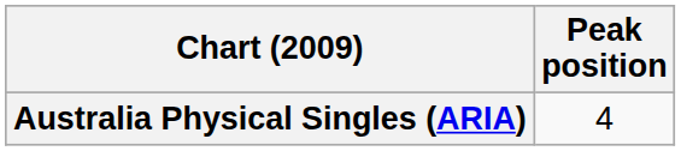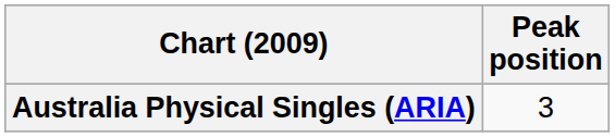Australia Physical Singles (ARIA) | Peak position: 4 -> 3
